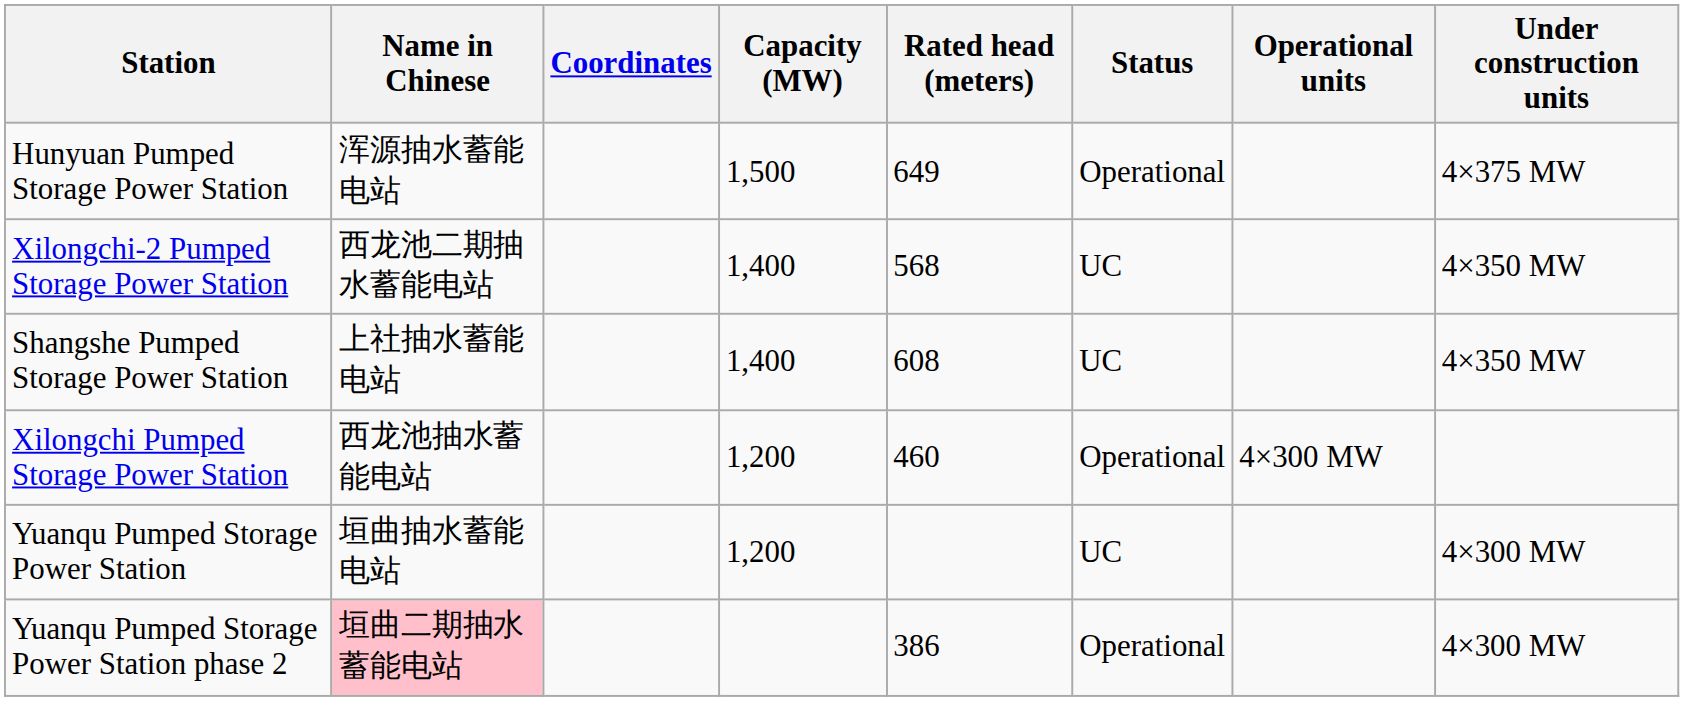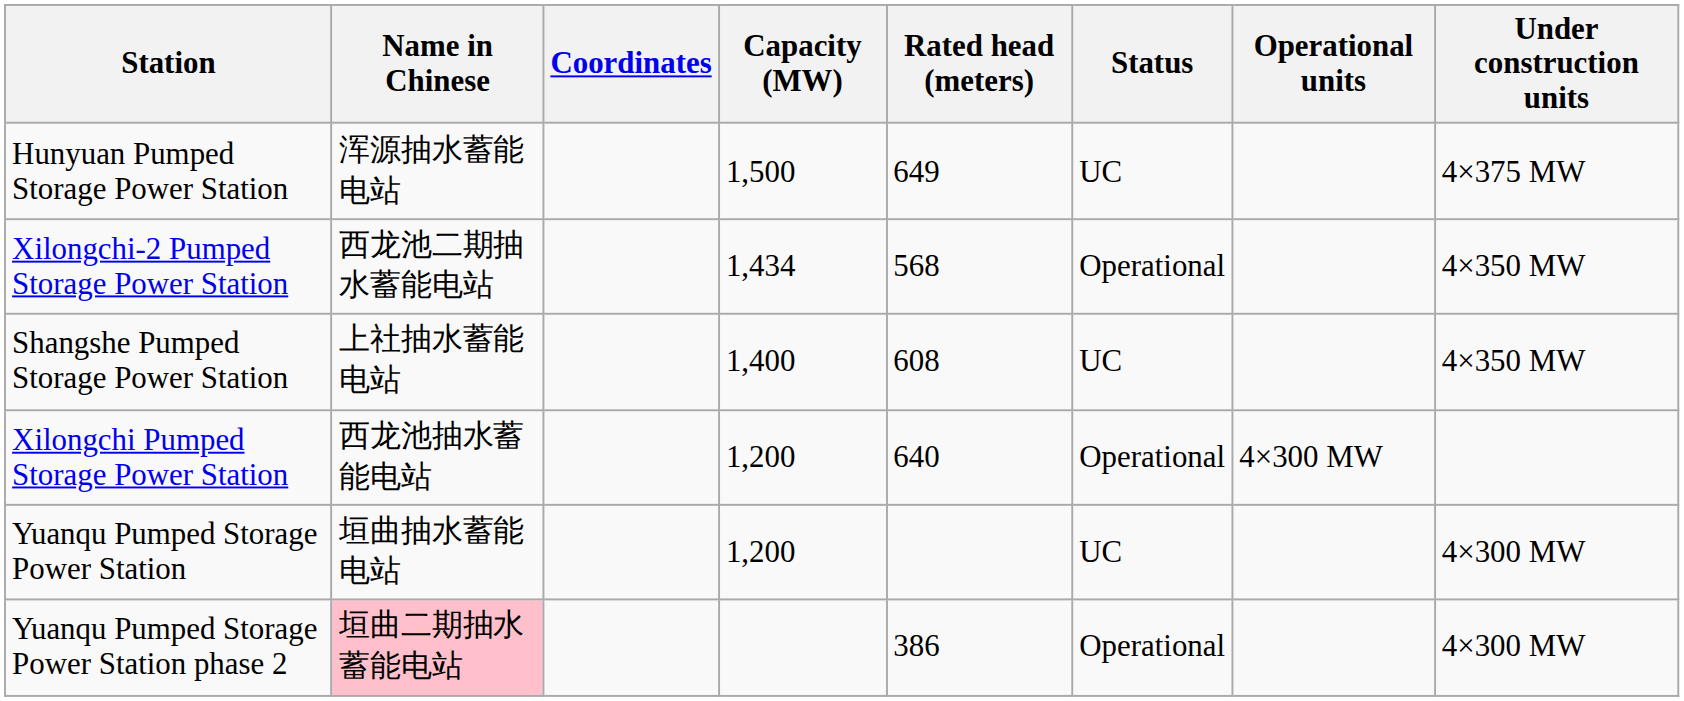Hunyuan Pumped Storage Power Station | Status: Operational -> UC
Xilongchi-2 Pumped Storage Power Station | Capacity (MW): 1,400 -> 1,434
Xilongchi-2 Pumped Storage Power Station | Status: UC -> Operational
Xilongchi Pumped Storage Power Station | Rated head (meters): 460 -> 640
